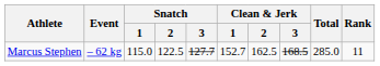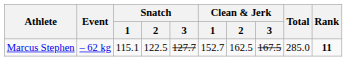Marcus Stephen | Snatch / 1: 115.0 -> 115.1
Marcus Stephen | Clean & Jerk / 3: 168.5 -> 167.5
Marcus Stephen | Rank: normal -> bold
